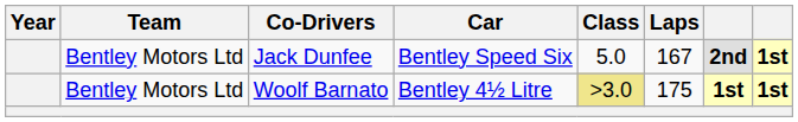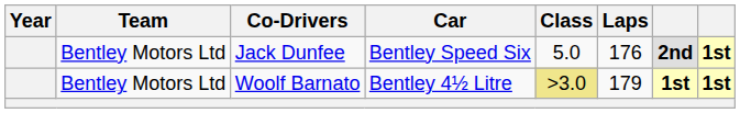Jack Dunfee | Laps: 167 -> 176
Woolf Barnato | Laps: 175 -> 179
